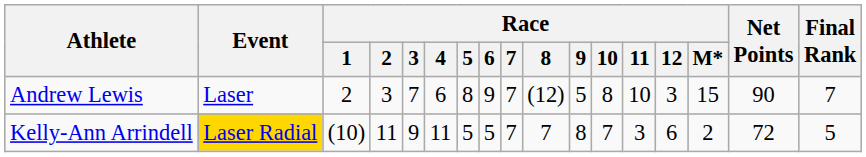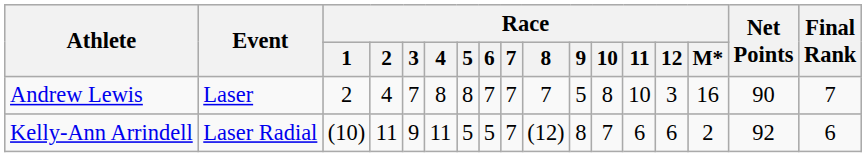Andrew Lewis | Race / 2: 3 -> 4
Andrew Lewis | Race / 4: 6 -> 8
Andrew Lewis | Race / 6: 9 -> 7
Andrew Lewis | Race / 8: (12) -> 7
Andrew Lewis | Race / M*: 15 -> 16
Kelly-Ann Arrindell | Event: gold background -> no background
Kelly-Ann Arrindell | Race / 8: 7 -> (12)
Kelly-Ann Arrindell | Race / 11: 3 -> 6
Kelly-Ann Arrindell | Net Points: 72 -> 92
Kelly-Ann Arrindell | Final Rank: 5 -> 6
